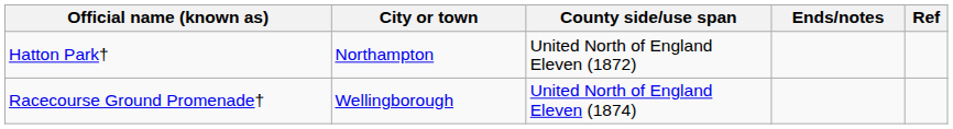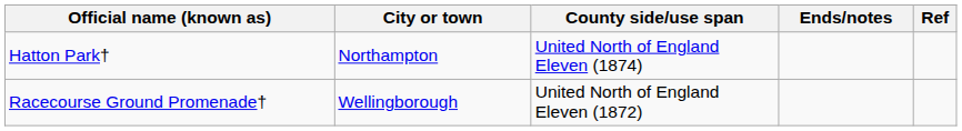Hatton Park† | County side/use span: United North of England Eleven (1872) -> United North of England Eleven (1874)
Racecourse Ground Promenade† | County side/use span: United North of England Eleven (1874) -> United North of England Eleven (1872)
